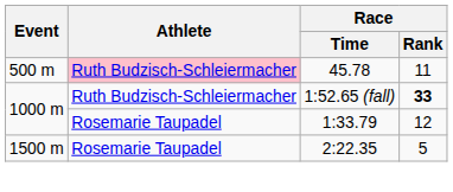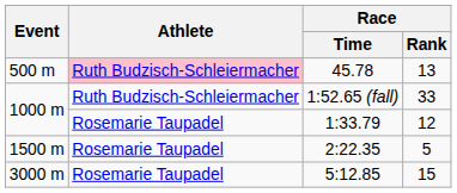45.78 | Race / Rank: 11 -> 13
1:52.65 (fall) | Race / Rank: bold -> normal
+ row: 3000 m | Rosemarie Taupadel | 5:12.85 | 15
